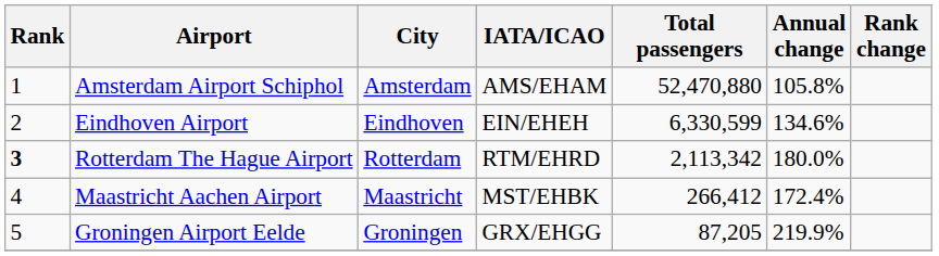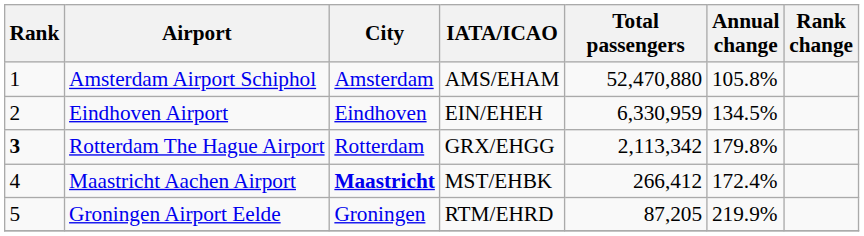Eindhoven Airport | Total passengers: 6,330,599 -> 6,330,959
Eindhoven Airport | Annual change: 134.6% -> 134.5%
Rotterdam The Hague Airport | IATA/ICAO: RTM/EHRD -> GRX/EHGG
Rotterdam The Hague Airport | Annual change: 180.0% -> 179.8%
Maastricht Aachen Airport | City: normal -> bold
Groningen Airport Eelde | IATA/ICAO: GRX/EHGG -> RTM/EHRD
